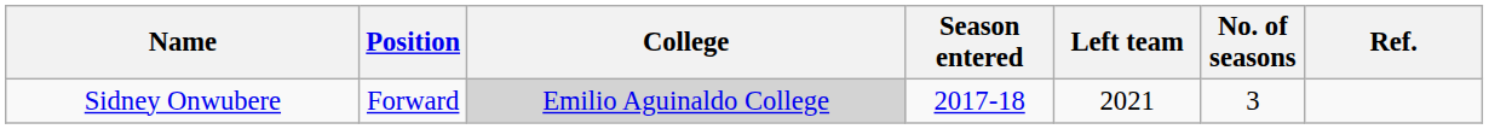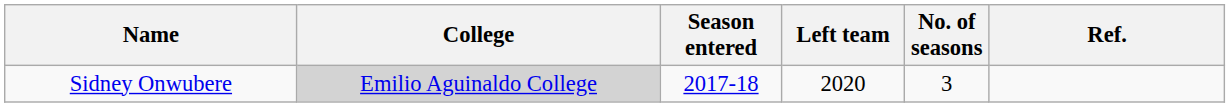- column: Position | Forward
Sidney Onwubere | Left team: 2021 -> 2020
